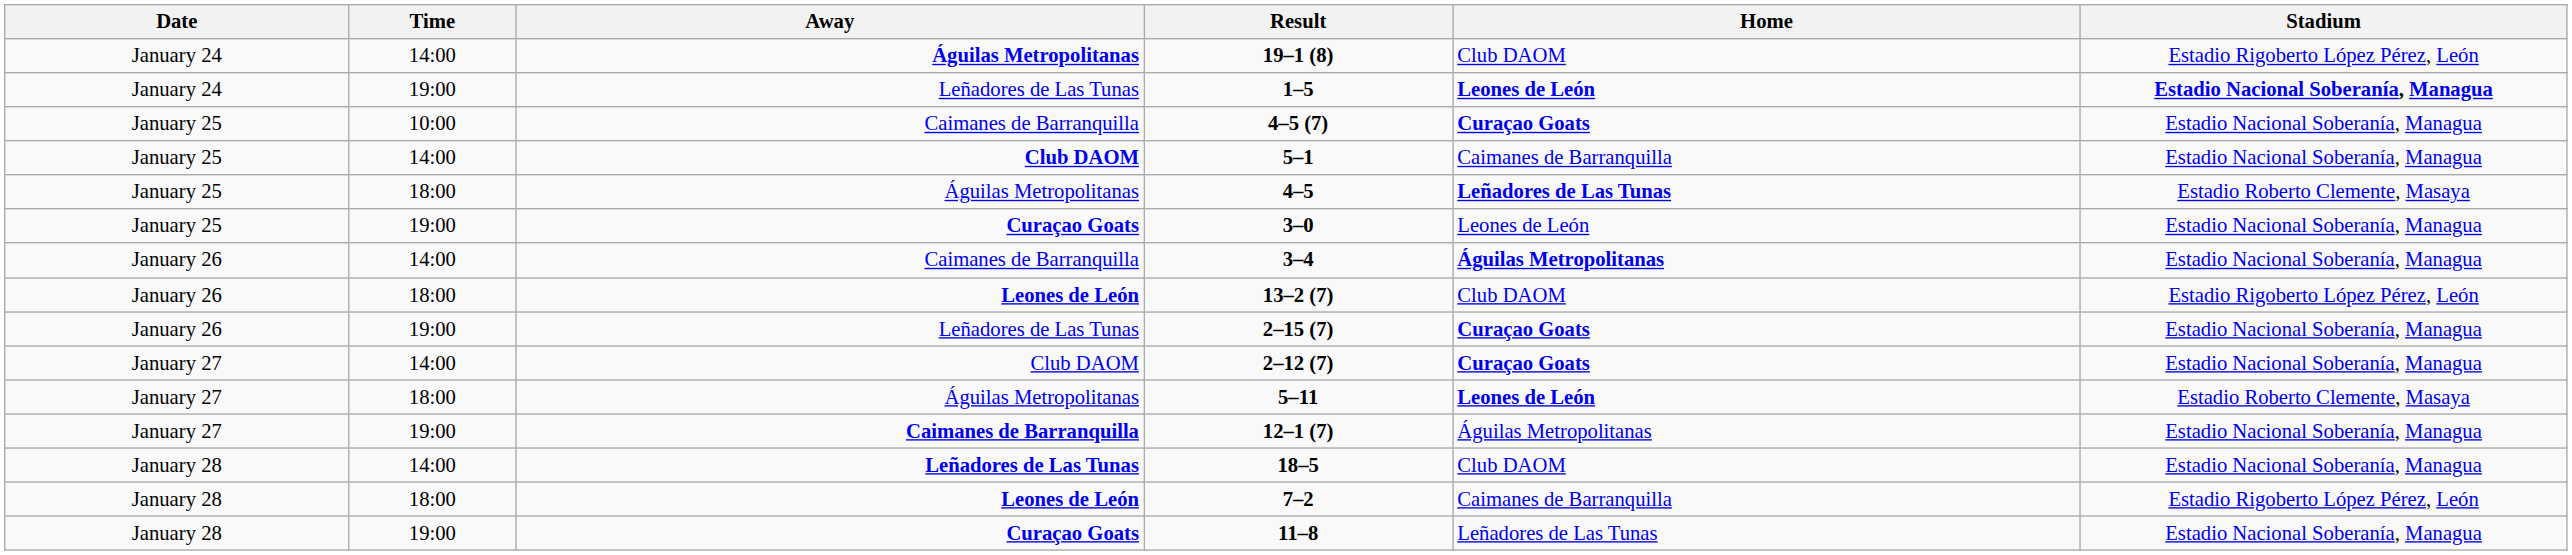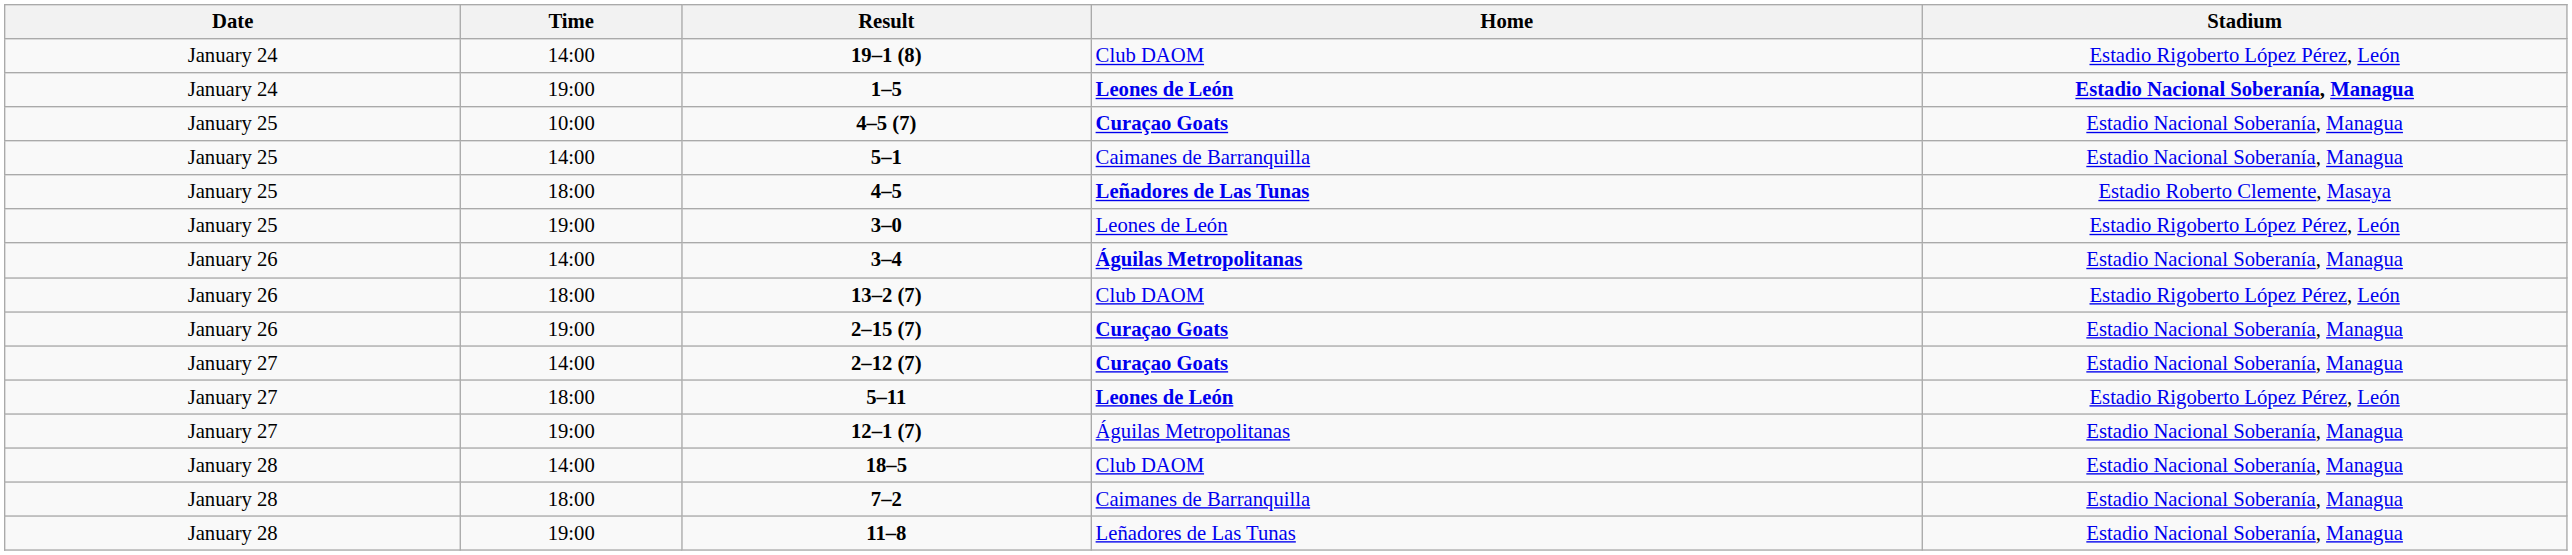- column: Away | Águilas Metropolitanas | Leñadores de Las Tunas | Caimanes de Barranquilla | Club DAOM | Águilas Metropolitanas | Curaçao Goats | Caimanes de Barranquilla | Leones de León | Leñadores de Las Tunas | Club DAOM | Águilas Metropolitanas | Caimanes de Barranquilla | Leñadores de Las Tunas | Leones de León | Curaçao Goats
3–0 | Stadium: Estadio Nacional Soberanía, Managua -> Estadio Rigoberto López Pérez, León
5–11 | Stadium: Estadio Roberto Clemente, Masaya -> Estadio Rigoberto López Pérez, León
7–2 | Stadium: Estadio Rigoberto López Pérez, León -> Estadio Nacional Soberanía, Managua
